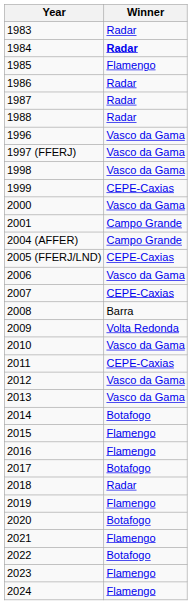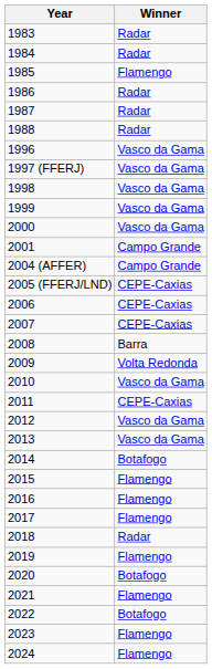1984 | Winner: bold -> normal
1999 | Winner: CEPE-Caxias -> Vasco da Gama
2006 | Winner: Vasco da Gama -> CEPE-Caxias
2017 | Winner: Botafogo -> Flamengo
